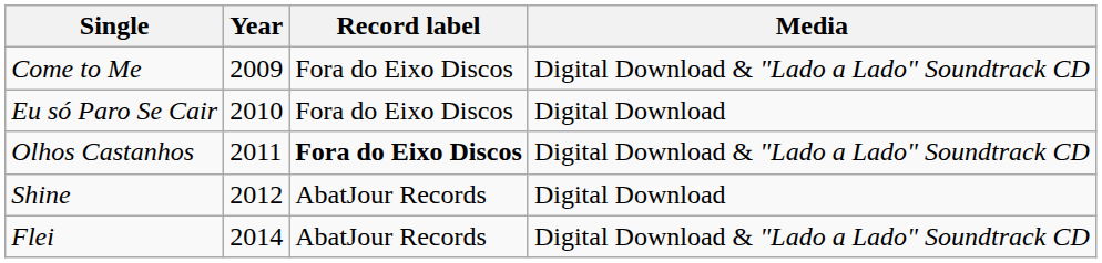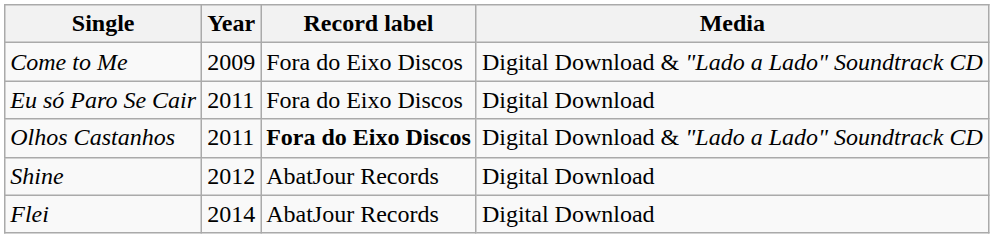Eu só Paro Se Cair | Year: 2010 -> 2011
Flei | Media: Digital Download & "Lado a Lado" Soundtrack CD -> Digital Download
